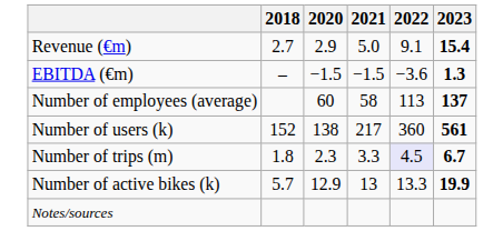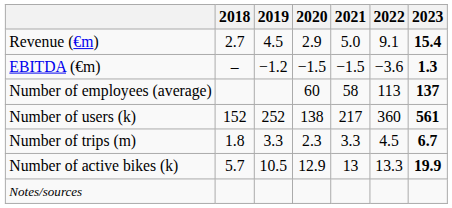+ column: 2019 | 4.5 | −1.2 | 252 | 3.3 | 10.5
Number of trips (m) | 2022: lavender background -> no background
